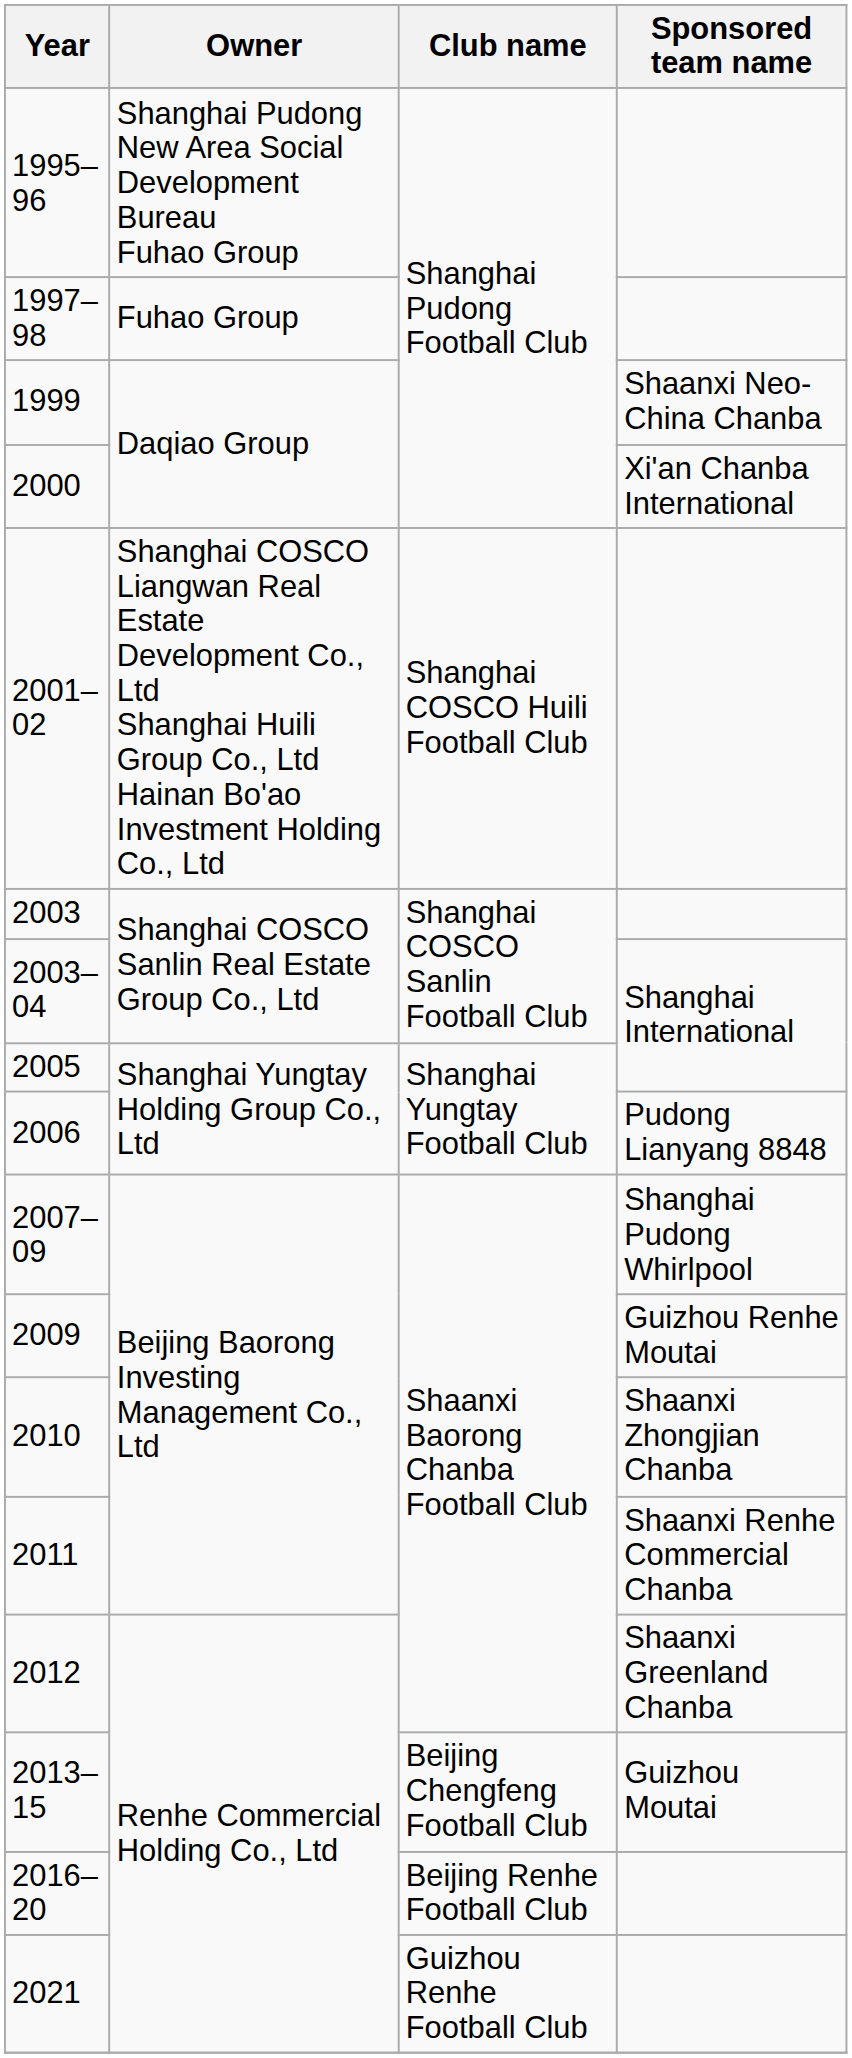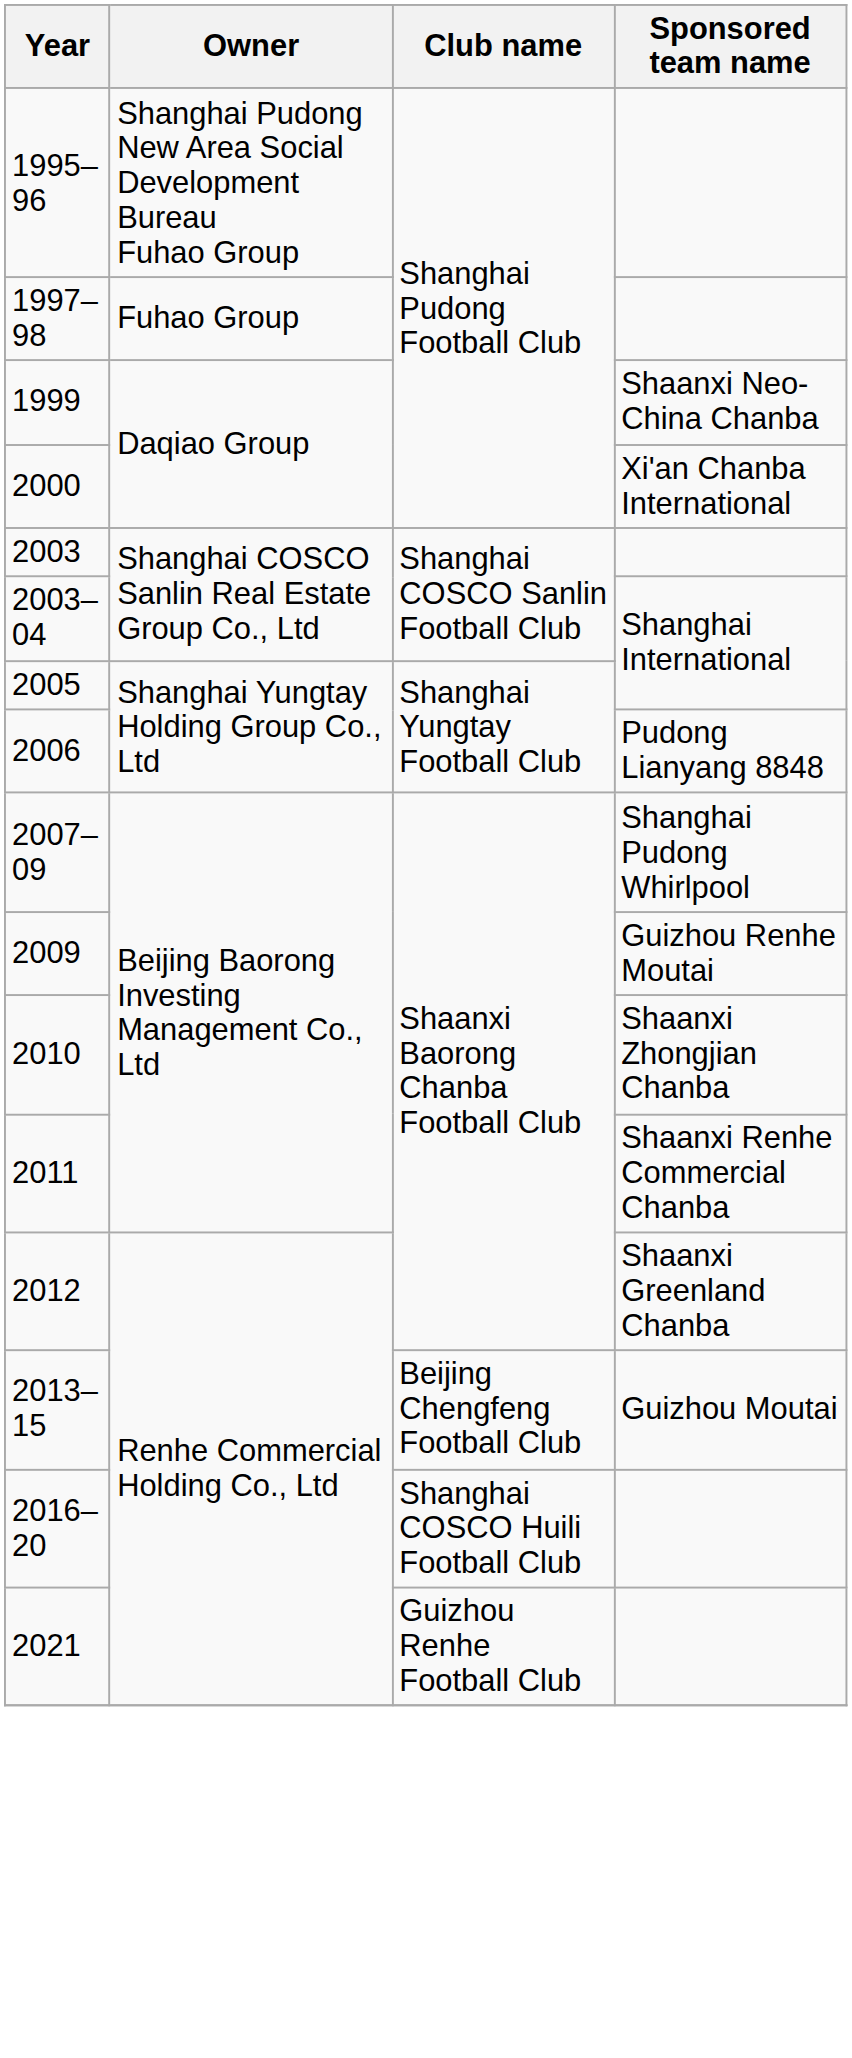- row: 2001–02 | Shanghai COSCO Liangwan Real Estate Development Co., Ltd Shanghai Huili Group Co., Ltd Hainan Bo'ao Investment Holding Co., Ltd | Shanghai COSCO Huili Football Club
2016–20 | Club name: Beijing Renhe Football Club -> Shanghai COSCO Huili Football Club
